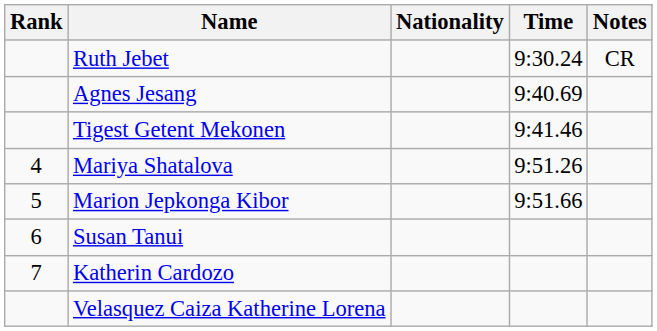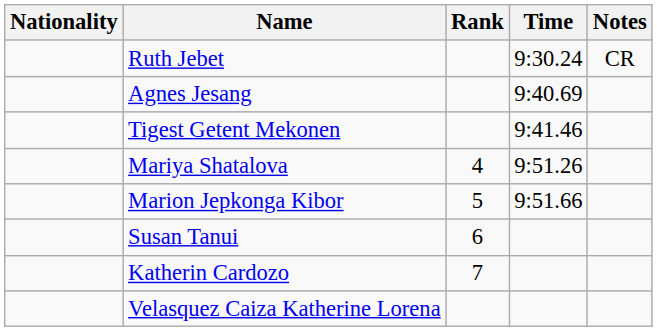columns swapped: Rank <-> Nationality
